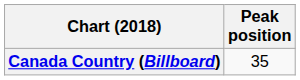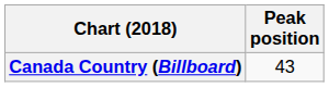Canada Country (Billboard) | Peak position: 35 -> 43
